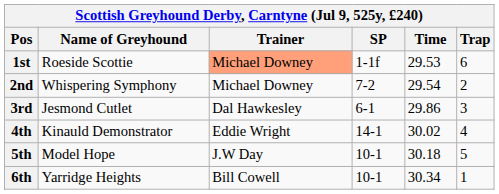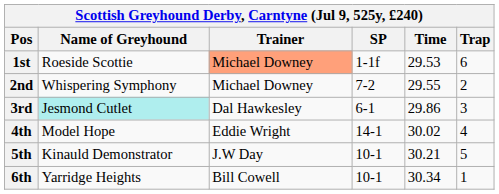2nd | Time: 29.54 -> 29.55
3rd | Name of Greyhound: no background -> paleturquoise background
4th | Name of Greyhound: Kinauld Demonstrator -> Model Hope
5th | Name of Greyhound: Model Hope -> Kinauld Demonstrator
5th | Time: 30.18 -> 30.21
